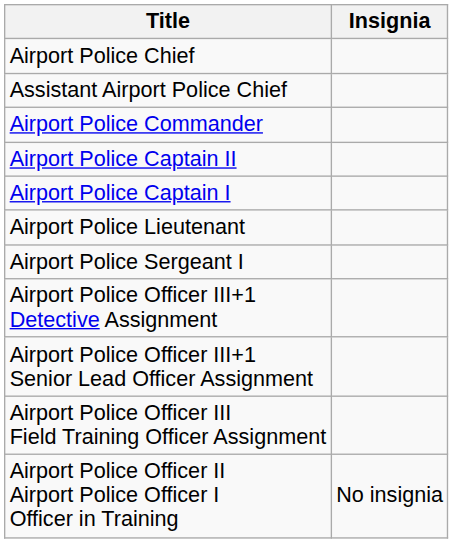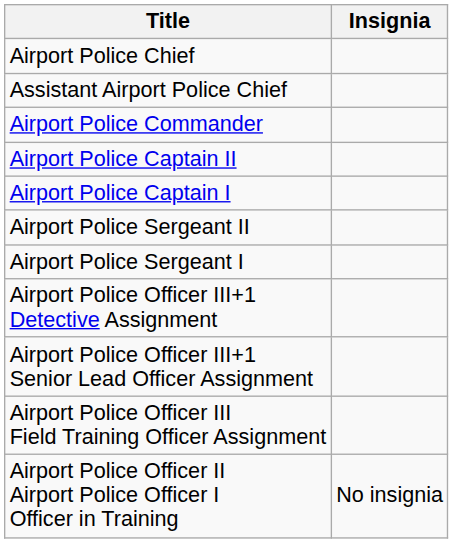- row: Airport Police Lieutenant
+ row: Airport Police Sergeant II
